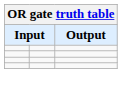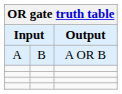+ row: A | B | A OR B
